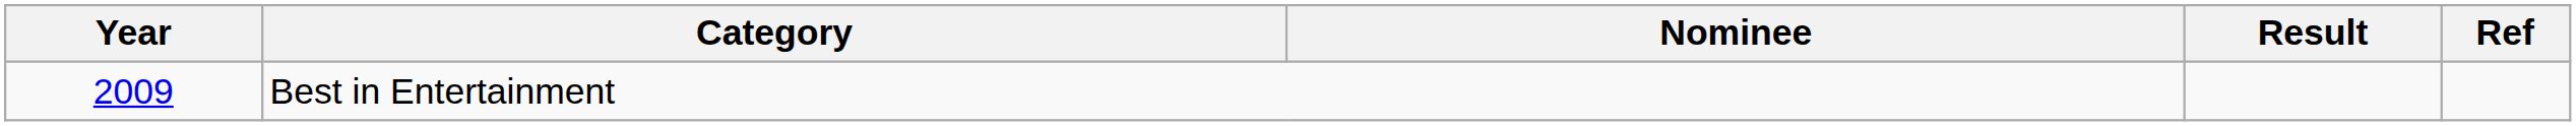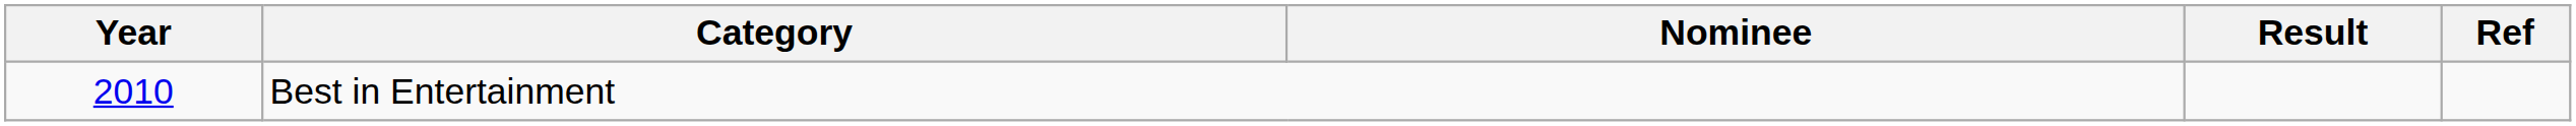Best in Entertainment | Year: 2009 -> 2010
